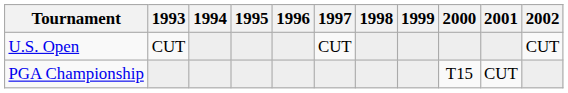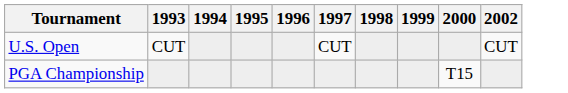- column: 2001 | CUT
